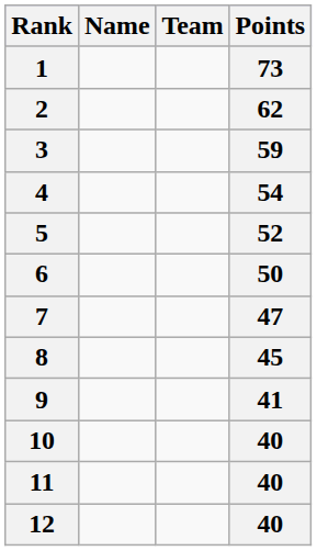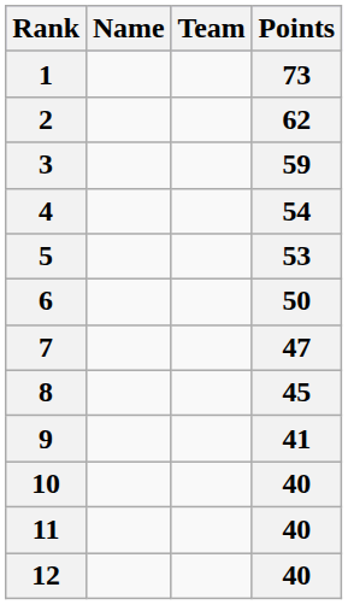5 | Points: 52 -> 53
